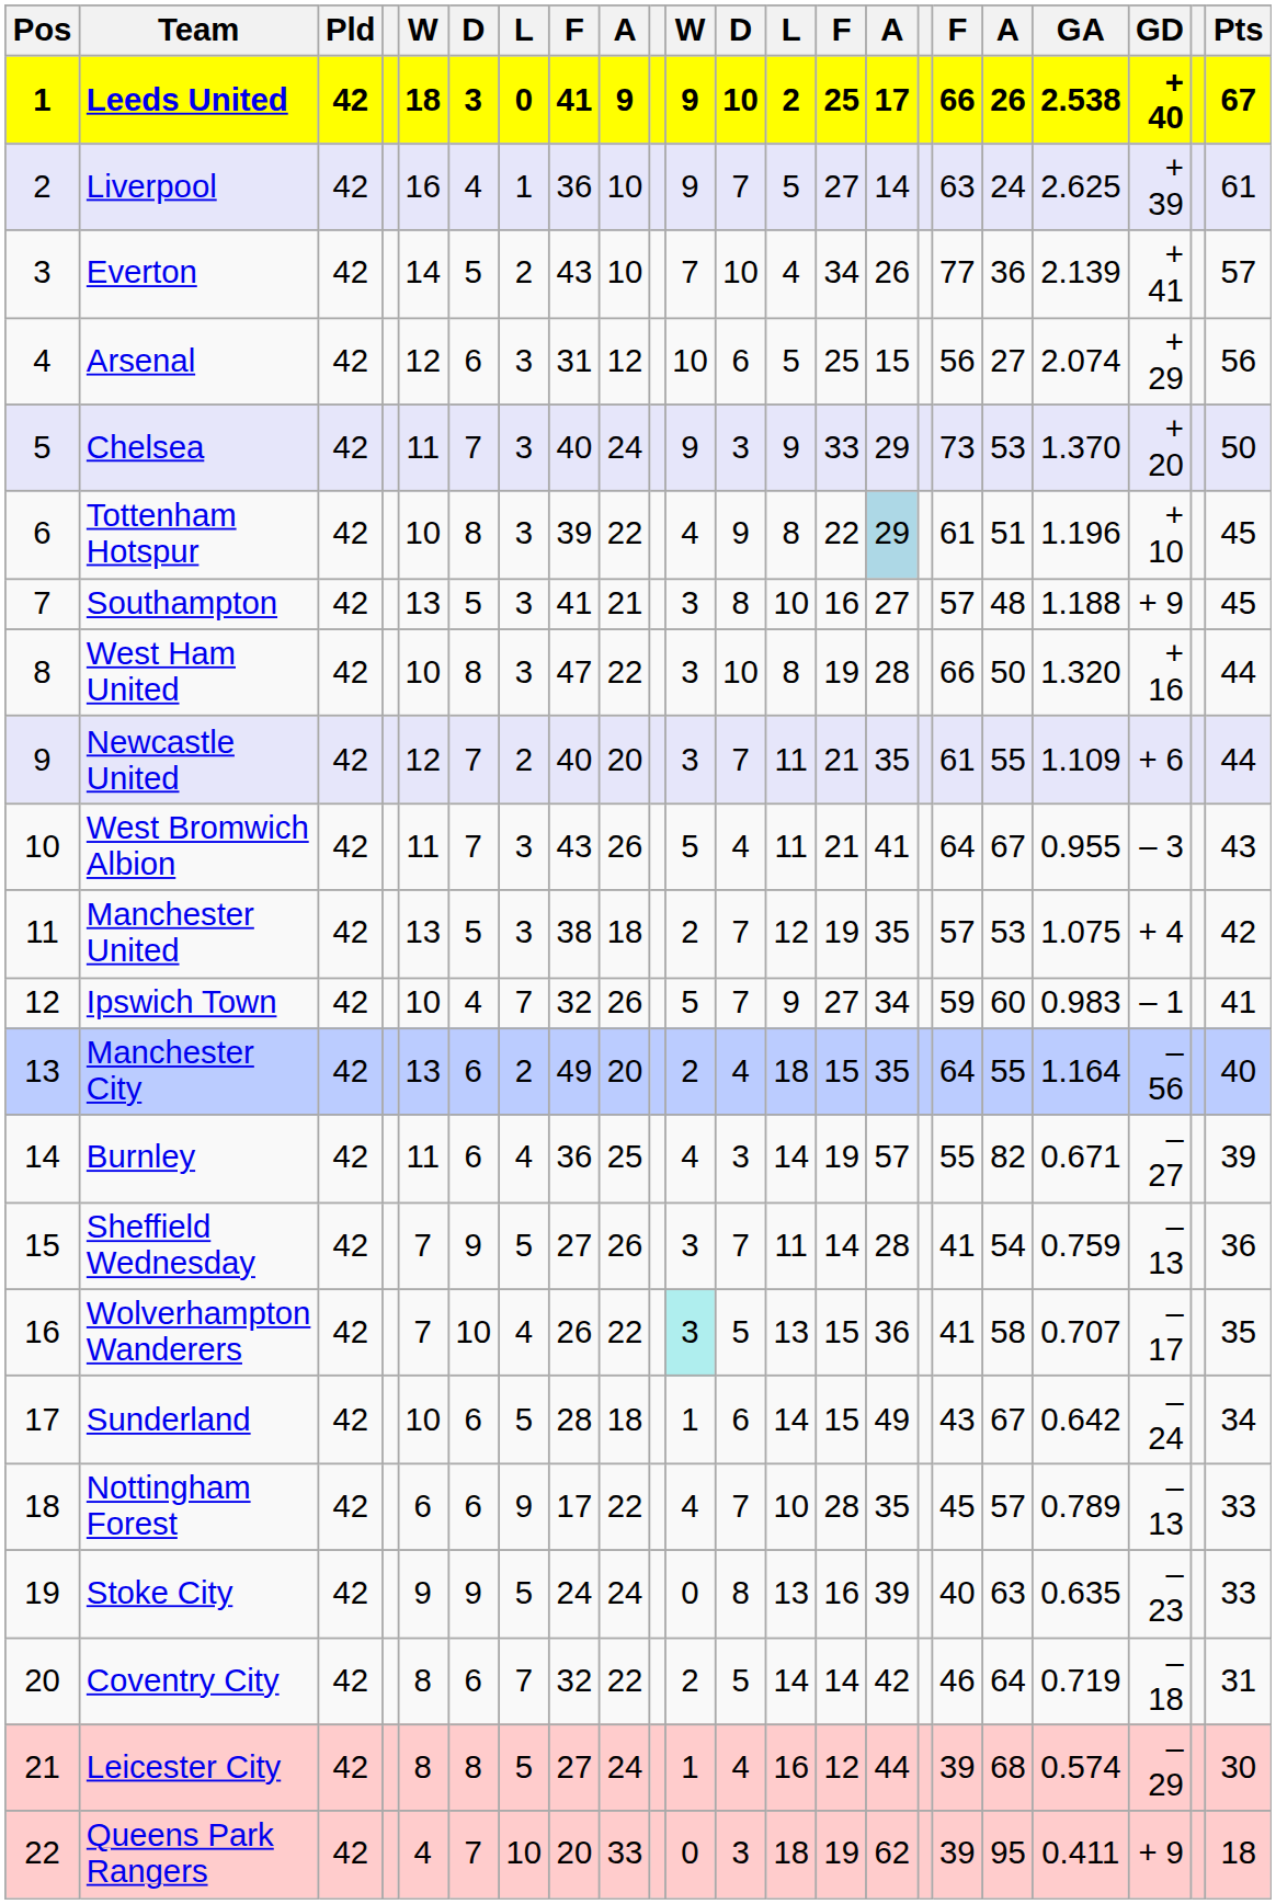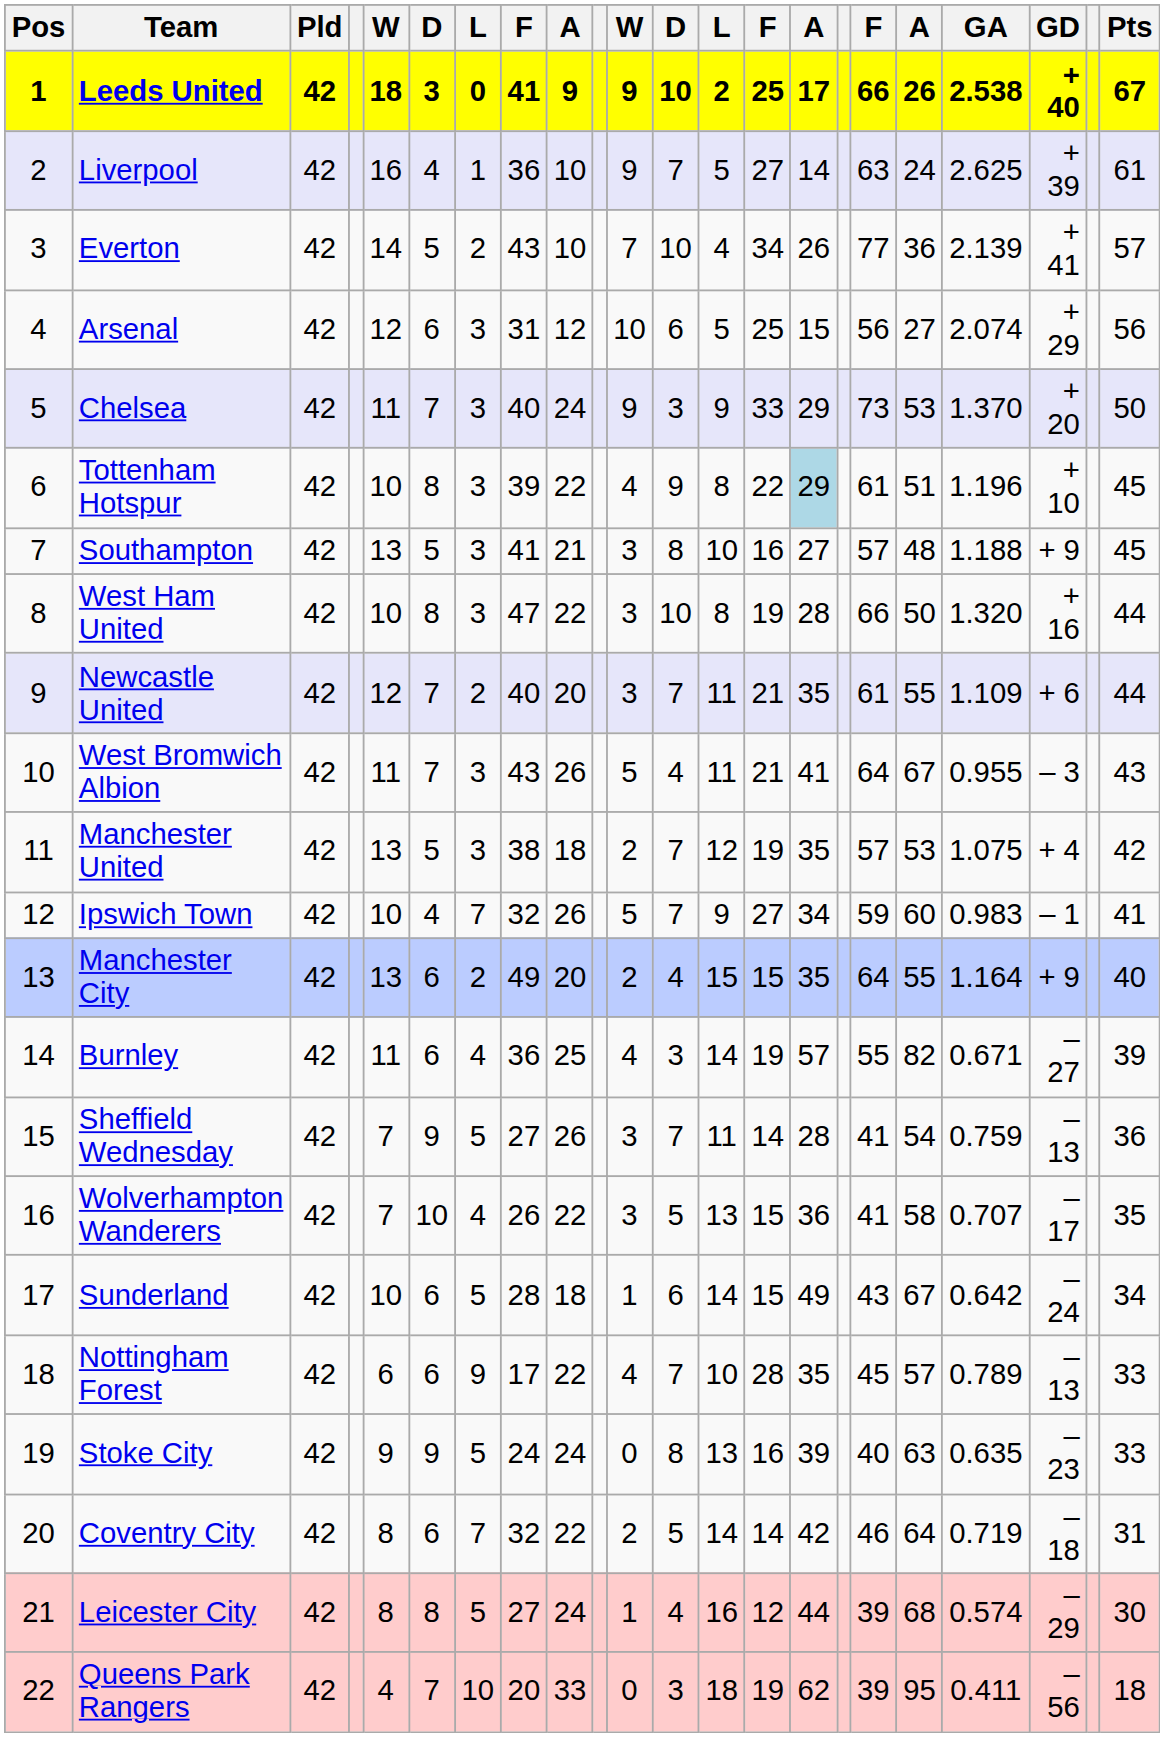Manchester City | column 13: 18 -> 15
Manchester City | GD: – 56 -> + 9
Wolverhampton Wanderers | column 11: paleturquoise background -> no background
Queens Park Rangers | GD: + 9 -> – 56
